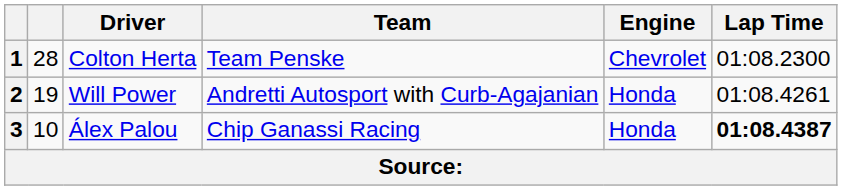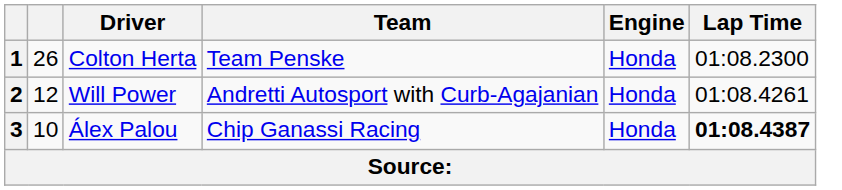1 | column 2: 28 -> 26
1 | Engine: Chevrolet -> Honda
2 | column 2: 19 -> 12
